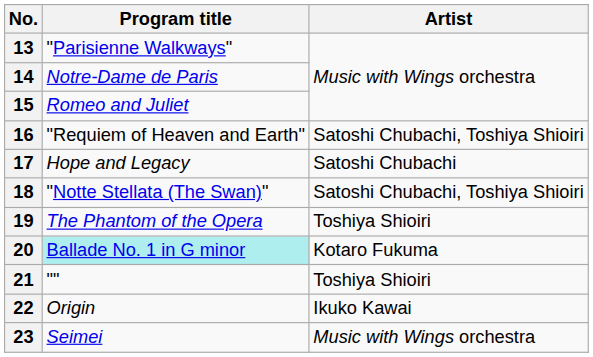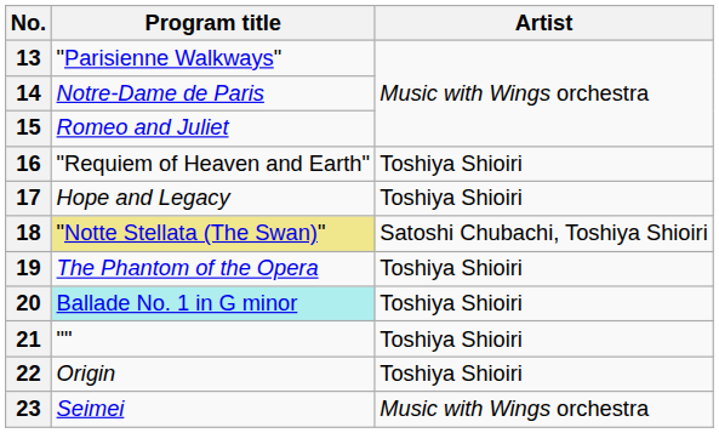16 | Artist: Satoshi Chubachi, Toshiya Shioiri -> Toshiya Shioiri
17 | Artist: Satoshi Chubachi -> Toshiya Shioiri
18 | Program title: no background -> khaki background
20 | Artist: Kotaro Fukuma -> Toshiya Shioiri
22 | Artist: Ikuko Kawai -> Toshiya Shioiri
